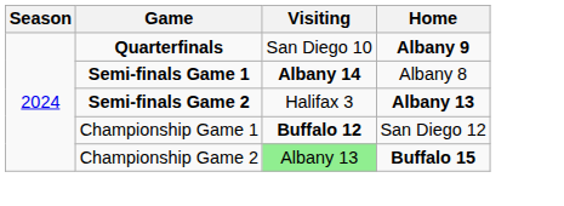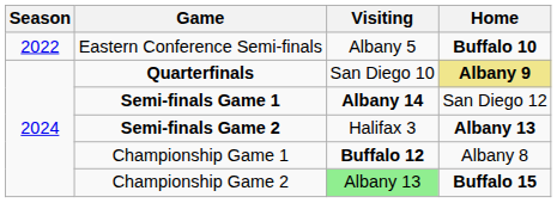+ row: 2022 | Eastern Conference Semi-finals | Albany 5 | Buffalo 10
Quarterfinals | Home: no background -> khaki background
Semi-finals Game 1 | Home: Albany 8 -> San Diego 12
Championship Game 1 | Home: San Diego 12 -> Albany 8
